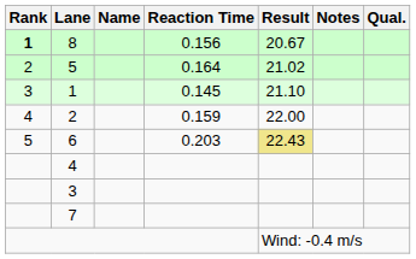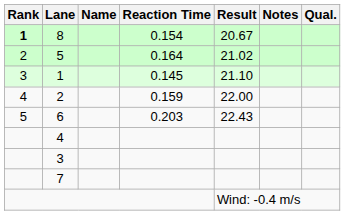8 | Reaction Time: 0.156 -> 0.154
6 | Result: khaki background -> no background
